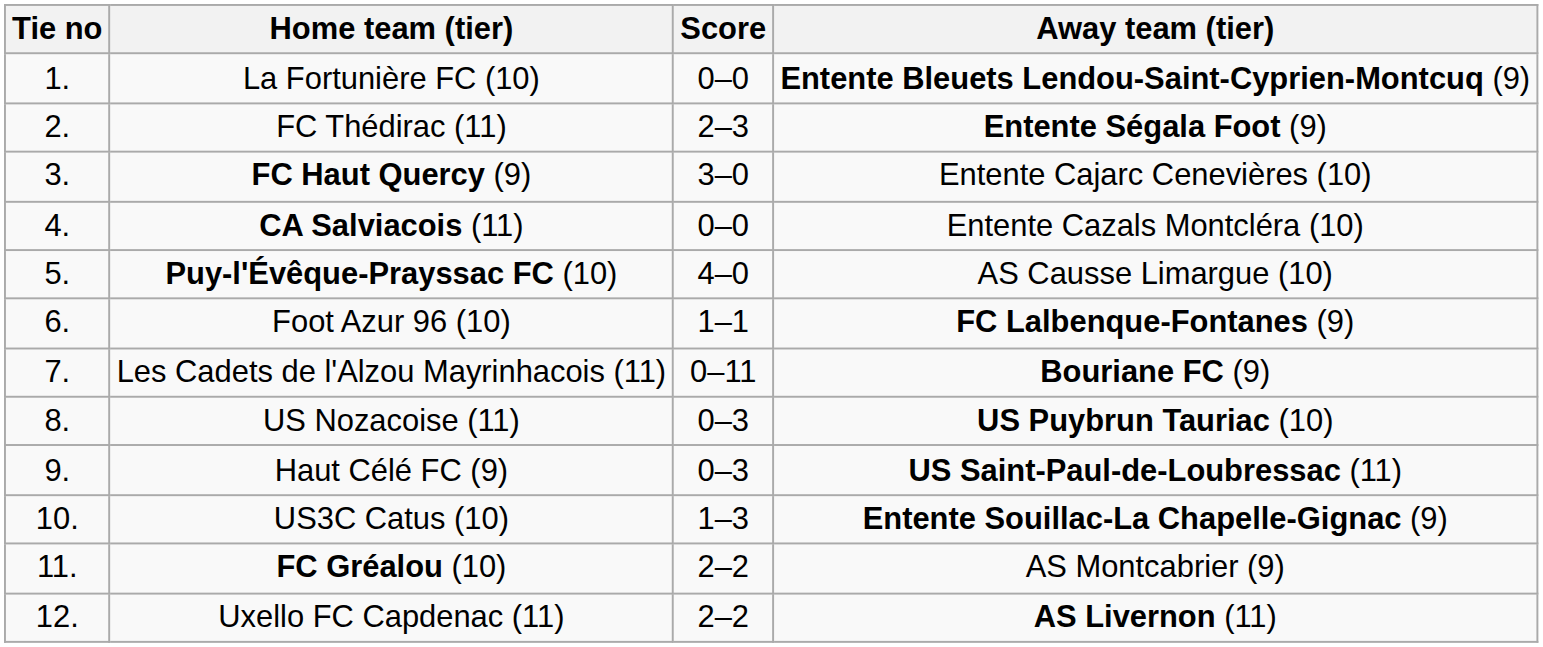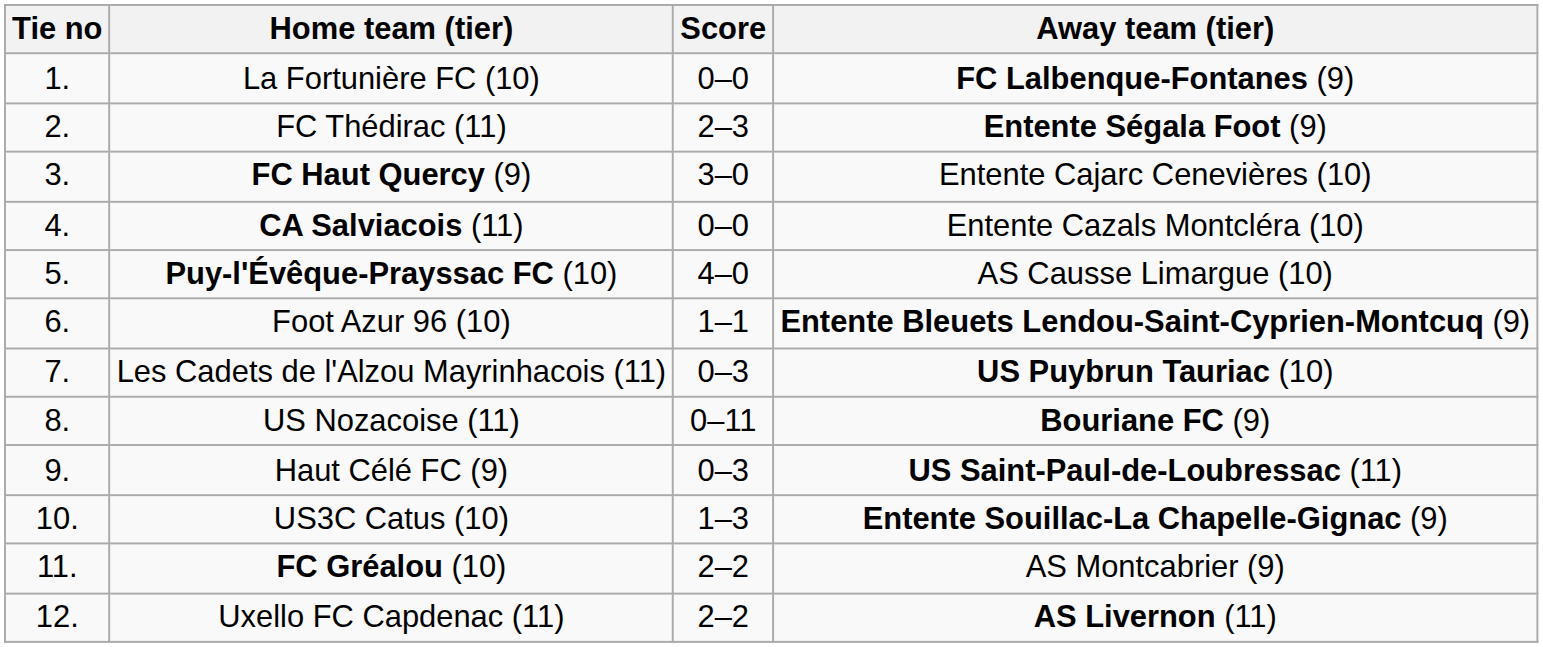La Fortunière FC (10) | Away team (tier): Entente Bleuets Lendou-Saint-Cyprien-Montcuq (9) -> FC Lalbenque-Fontanes (9)
Foot Azur 96 (10) | Away team (tier): FC Lalbenque-Fontanes (9) -> Entente Bleuets Lendou-Saint-Cyprien-Montcuq (9)
Les Cadets de l'Alzou Mayrinhacois (11) | Score: 0–11 -> 0–3
Les Cadets de l'Alzou Mayrinhacois (11) | Away team (tier): Bouriane FC (9) -> US Puybrun Tauriac (10)
US Nozacoise (11) | Score: 0–3 -> 0–11
US Nozacoise (11) | Away team (tier): US Puybrun Tauriac (10) -> Bouriane FC (9)
